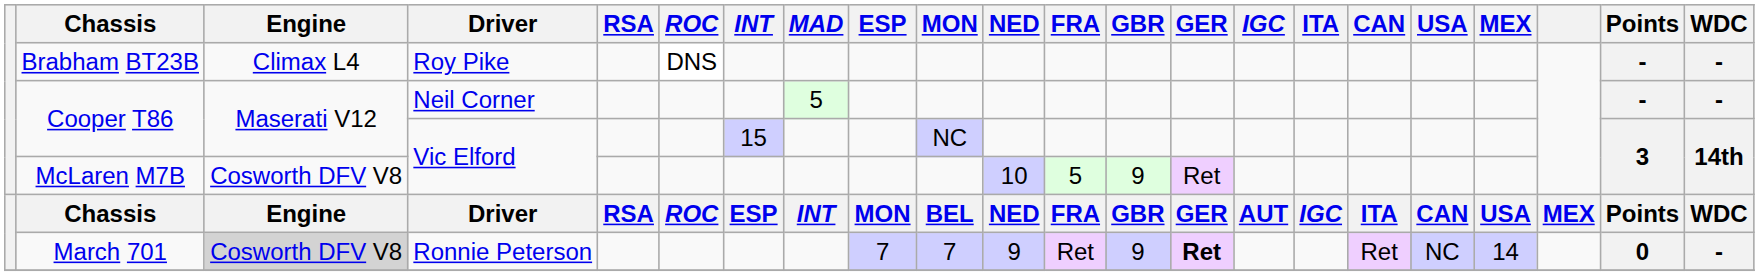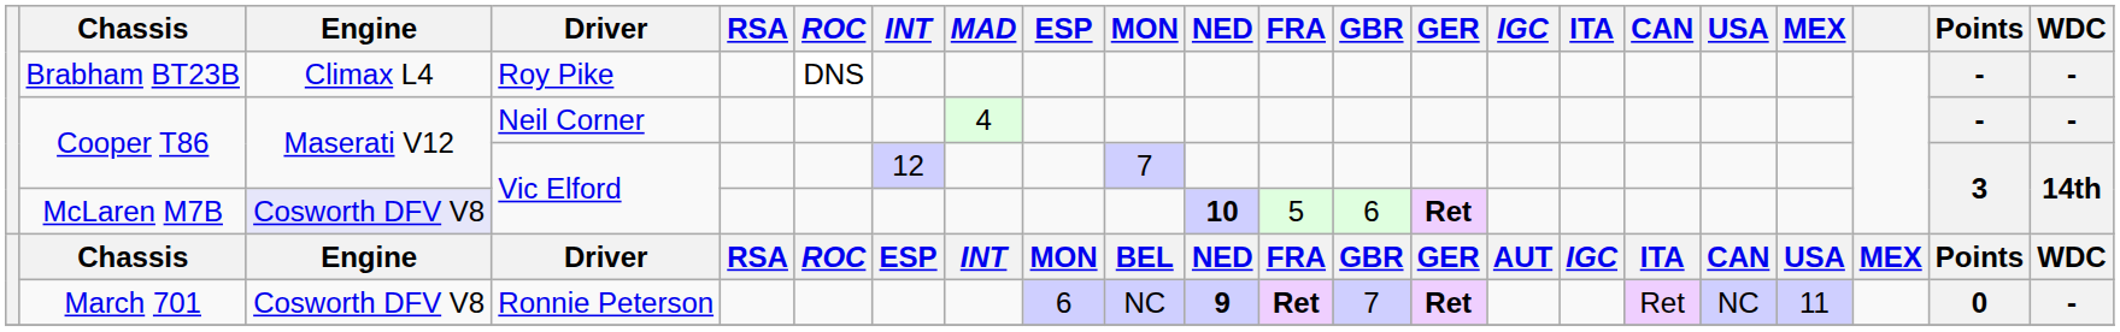Cooper T86 / Neil Corner | MAD: 5 -> 4
Cooper T86 / Vic Elford | INT: 15 -> 12
Cooper T86 / Vic Elford | MON: NC -> 7
McLaren M7B | Engine: no background -> lavender background
McLaren M7B | NED: normal -> bold
McLaren M7B | GBR: 9 -> 6
McLaren M7B | GER: normal -> bold
March 701 | Engine: lightgrey background -> no background
March 701 | ESP: 7 -> 6
March 701 | MON: 7 -> NC
March 701 | NED: normal -> bold
March 701 | FRA: normal -> bold
March 701 | GBR: 9 -> 7
March 701 | MEX: 14 -> 11
